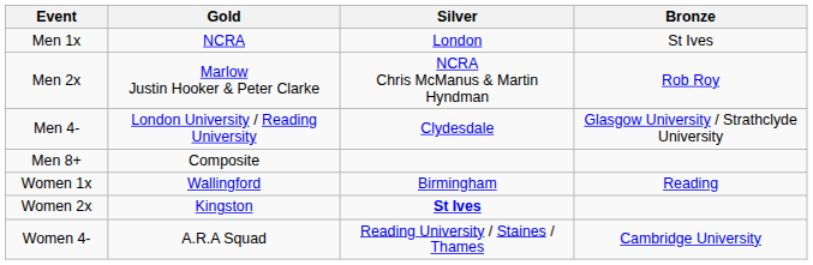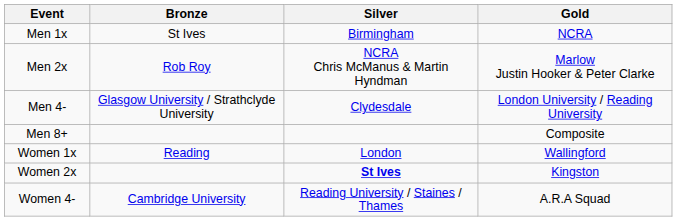columns swapped: Gold <-> Bronze
Men 1x | Silver: London -> Birmingham
Women 1x | Silver: Birmingham -> London
